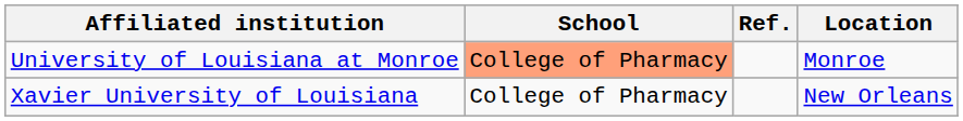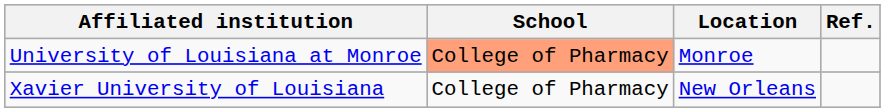columns swapped: Location <-> Ref.
